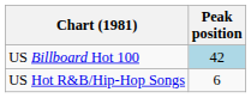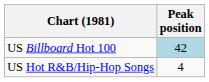US Hot R&B/Hip-Hop Songs | Peak position: 6 -> 4
